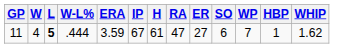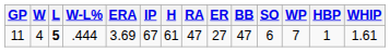+ column: BB | 47
11 | ERA: 3.59 -> 3.69
11 | WHIP: 1.62 -> 1.61
